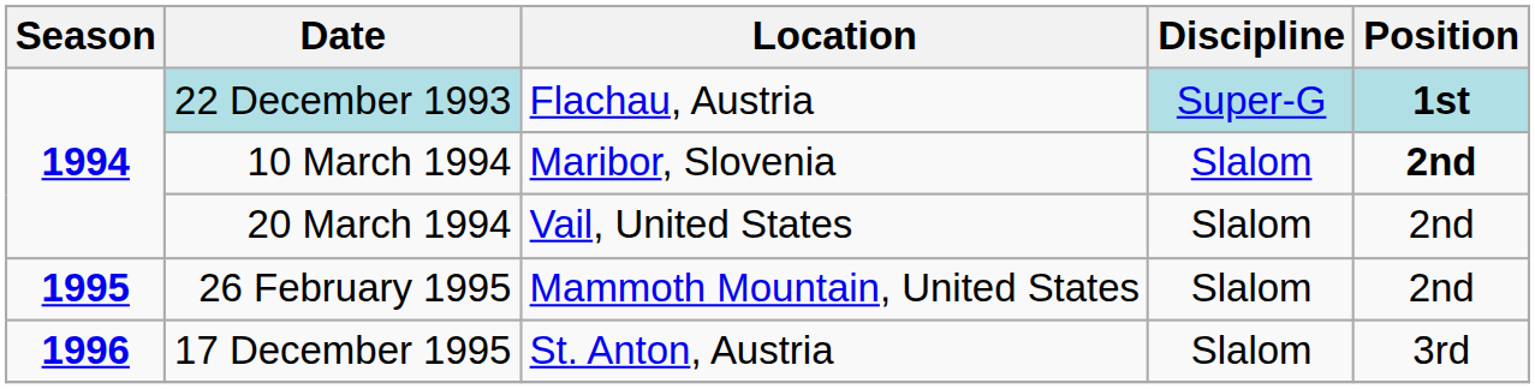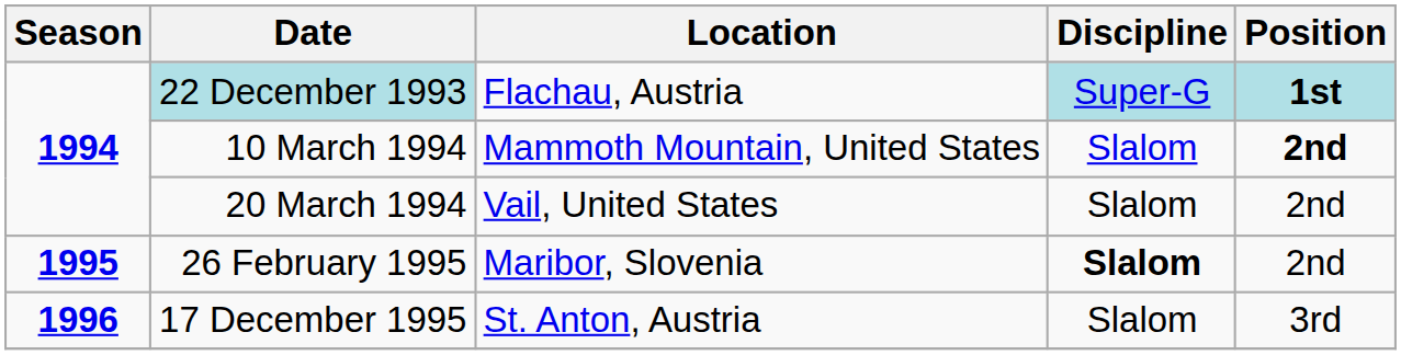10 March 1994 | Location: Maribor, Slovenia -> Mammoth Mountain, United States
26 February 1995 | Location: Mammoth Mountain, United States -> Maribor, Slovenia
26 February 1995 | Discipline: normal -> bold
